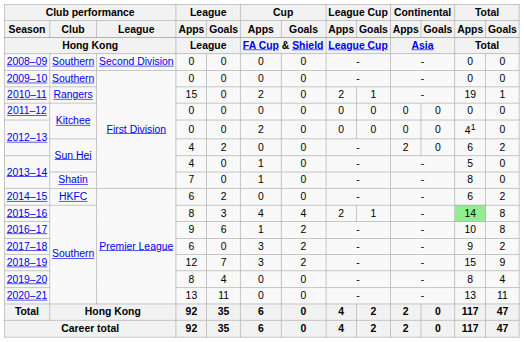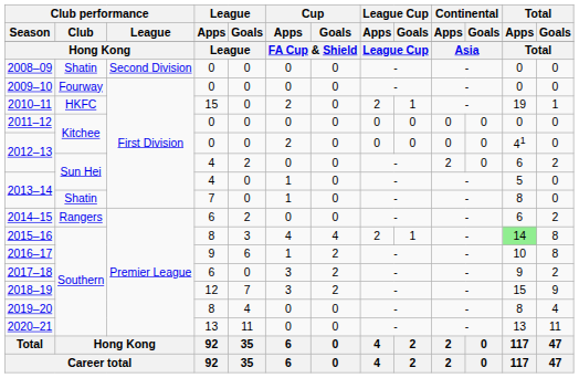2008–09 | Club performance / Club: Southern -> Shatin
2009–10 | Club performance / Club: Southern -> Fourway
2010–11 | Club performance / Club: Rangers -> HKFC
2014–15 | Club performance / Club: HKFC -> Rangers
